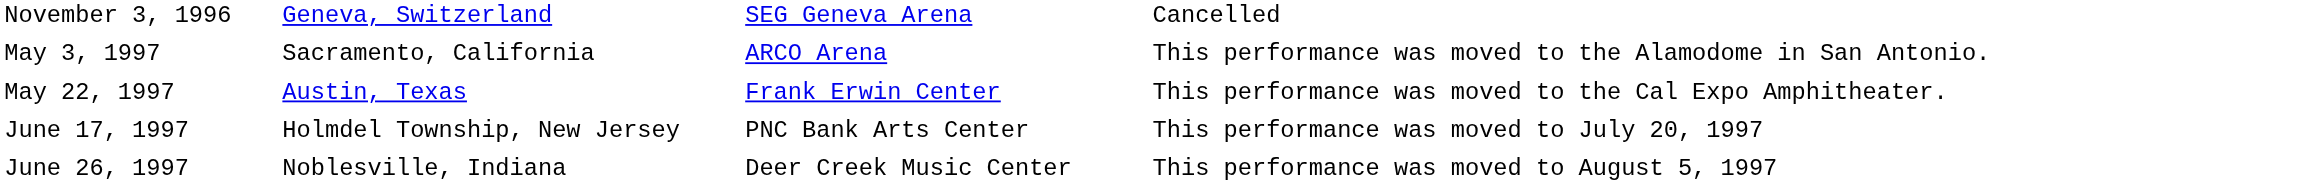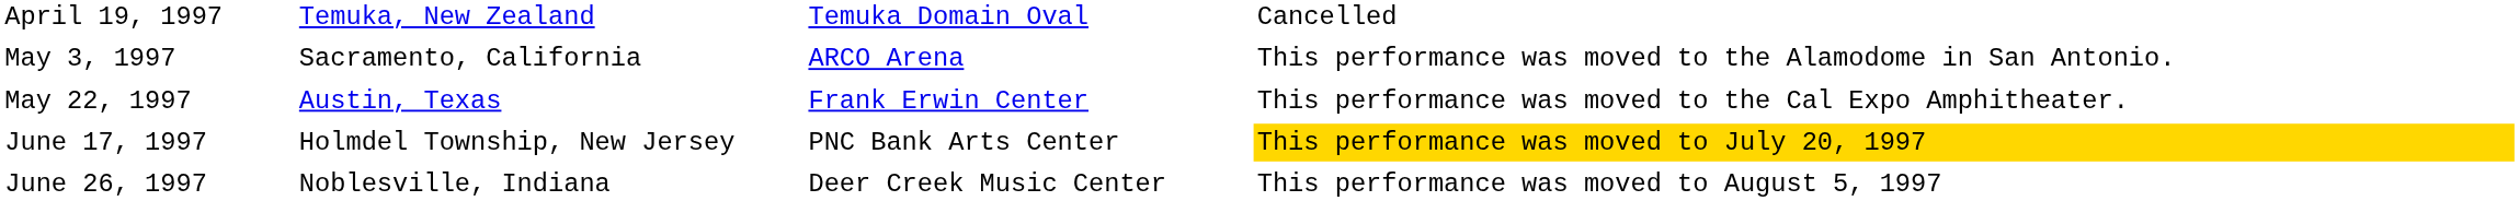- row: November 3, 1996 | Geneva, Switzerland | SEG Geneva Arena | Cancelled
+ row: April 19, 1997 | Temuka, New Zealand | Temuka Domain Oval | Cancelled
June 17, 1997 | column 4: no background -> gold background
